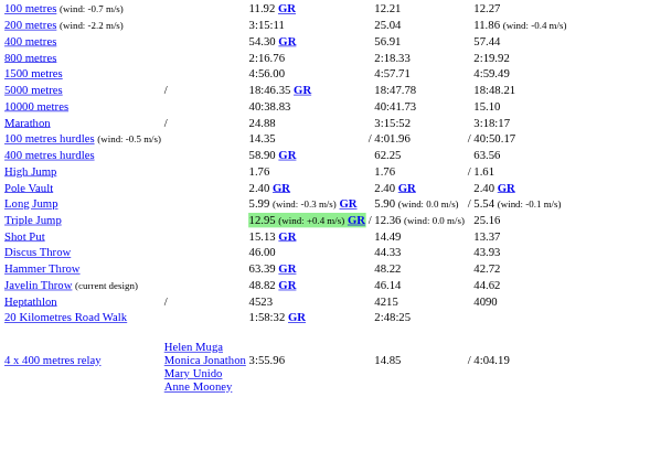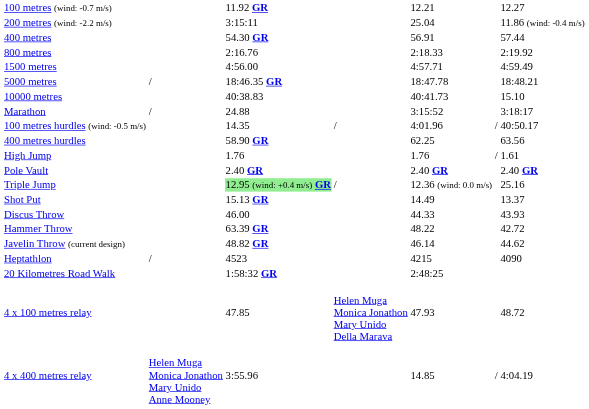- row: Long Jump | 5.99 (wind: -0.3 m/s) GR | 5.90 (wind: 0.0 m/s) | / | 5.54 (wind: -0.1 m/s)
+ row: 4 x 100 metres relay | 47.85 | Helen Muga Monica Jonathon Mary Unido Della Marava | 47.93 | 48.72
